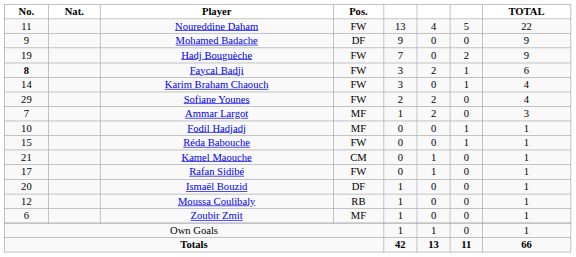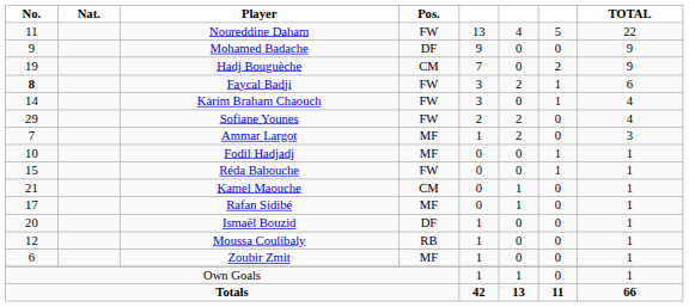Hadj Bouguèche | Pos.: FW -> CM
Rafan Sidibé | Pos.: FW -> MF
